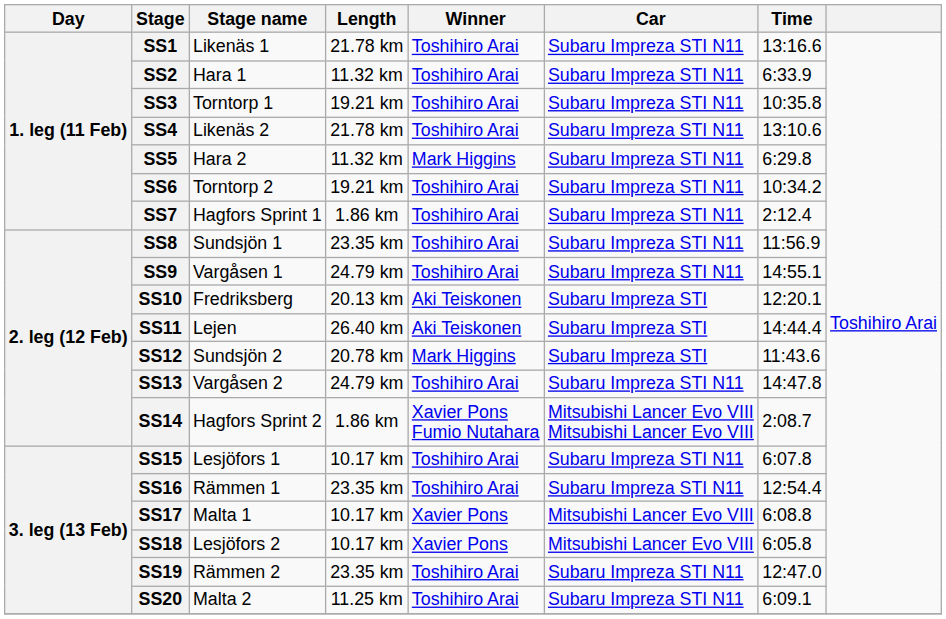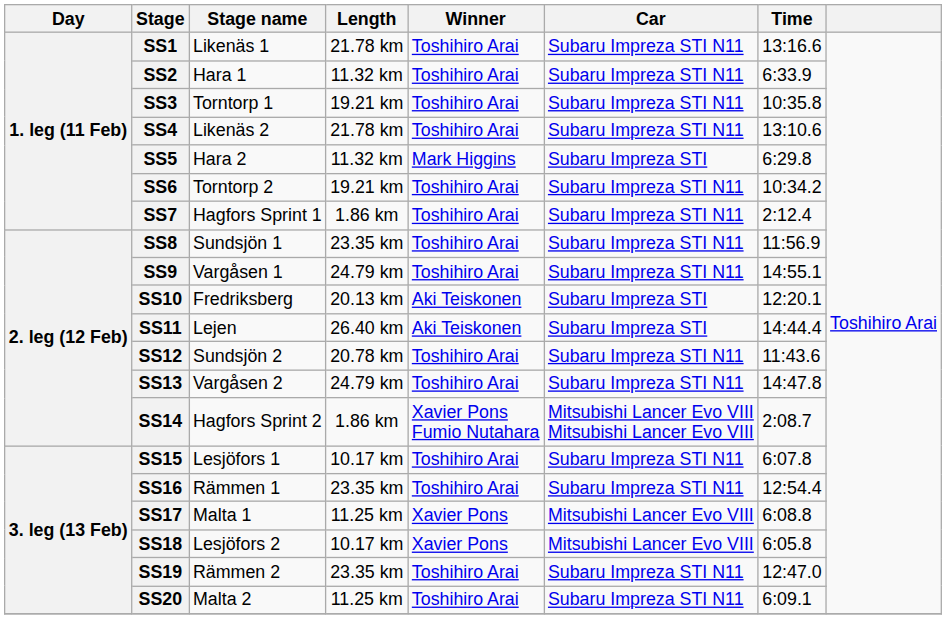SS5 | Car: Subaru Impreza STI N11 -> Subaru Impreza STI
SS12 | Winner: Mark Higgins -> Toshihiro Arai
SS12 | Car: Subaru Impreza STI -> Subaru Impreza STI N11
SS17 | Length: 10.17 km -> 11.25 km
